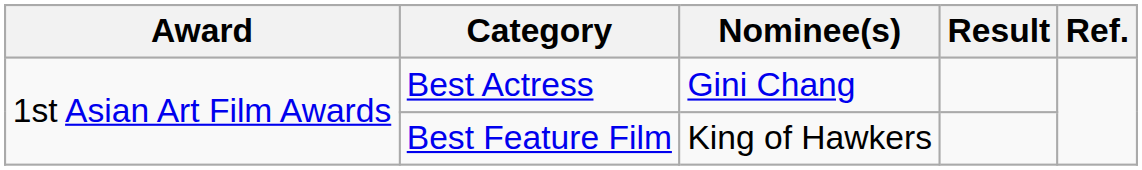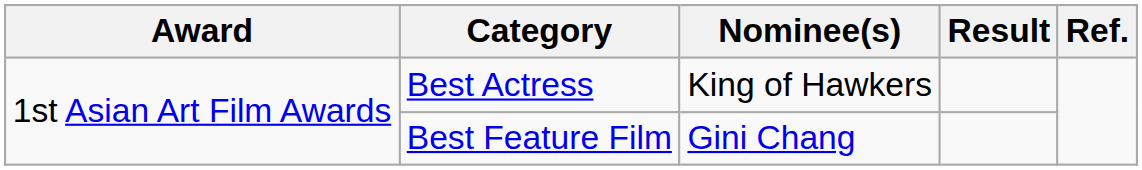Best Actress | Nominee(s): Gini Chang -> King of Hawkers
Best Feature Film | Nominee(s): King of Hawkers -> Gini Chang
